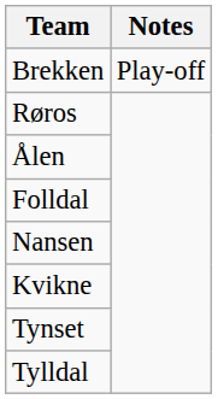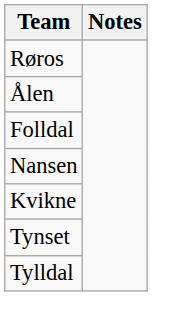- row: Brekken | Play-off
